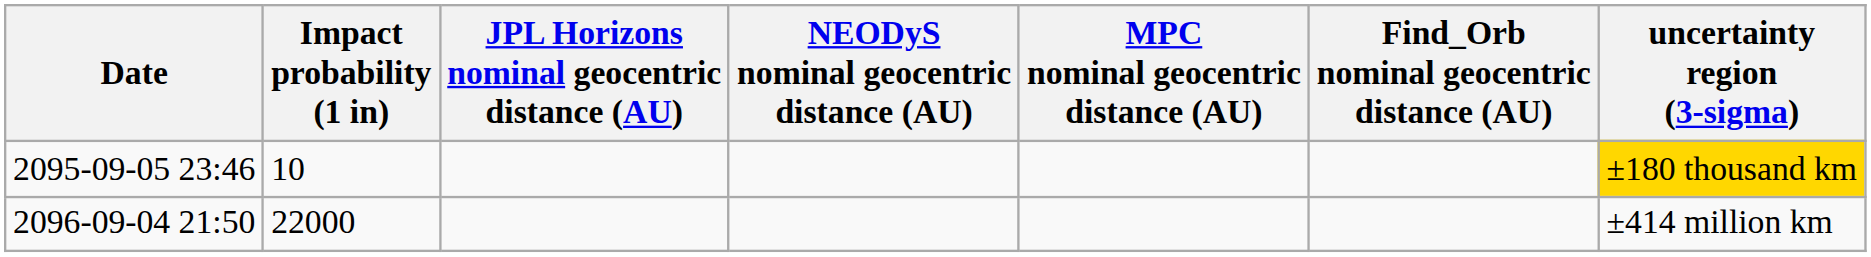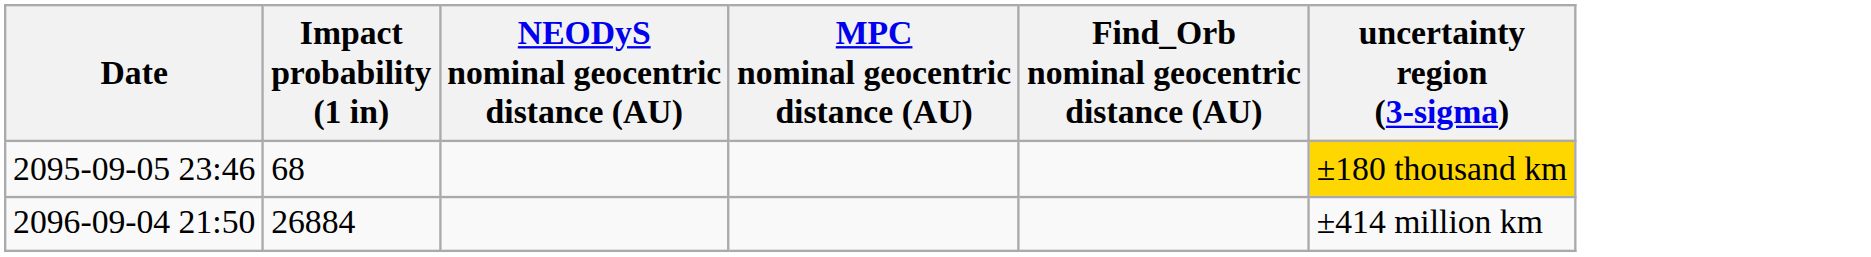- column: JPL Horizons nominal geocentric distance (AU)
2095-09-05 23:46 | Impact probability (1 in): 10 -> 68
2096-09-04 21:50 | Impact probability (1 in): 22000 -> 26884
